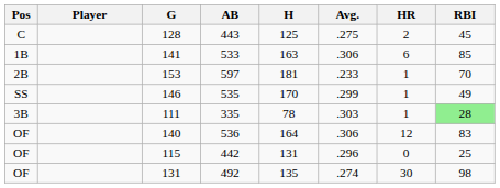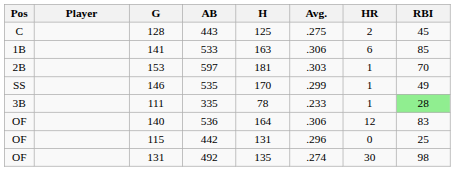597 | Avg.: .233 -> .303
335 | Avg.: .303 -> .233
